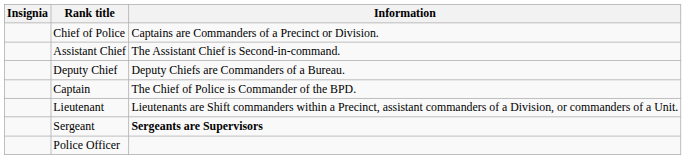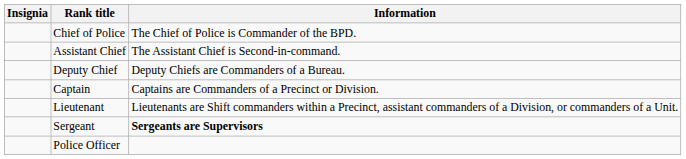Chief of Police | Information: Captains are Commanders of a Precinct or Division. -> The Chief of Police is Commander of the BPD.
Captain | Information: The Chief of Police is Commander of the BPD. -> Captains are Commanders of a Precinct or Division.
